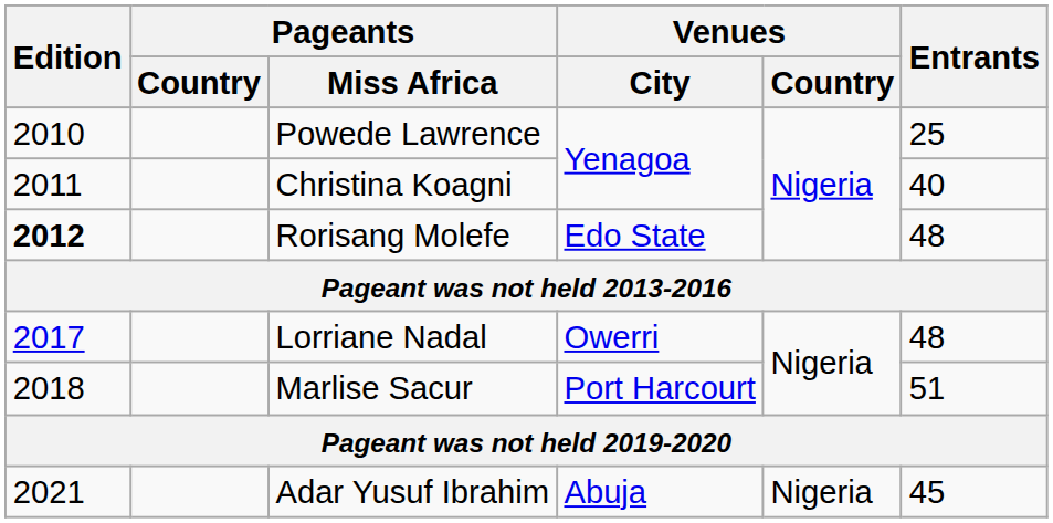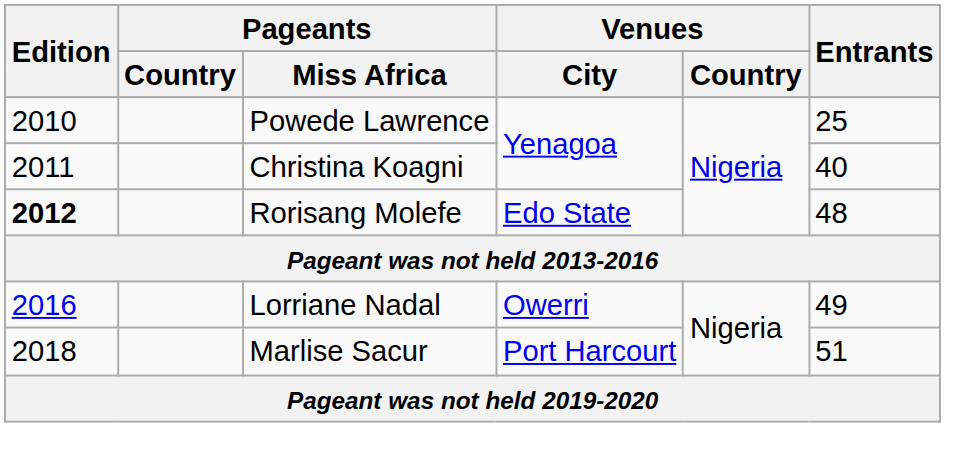Lorriane Nadal | Edition: 2017 -> 2016
Lorriane Nadal | Entrants: 48 -> 49
- row: 2021 | Adar Yusuf Ibrahim | Abuja | Nigeria | 45
